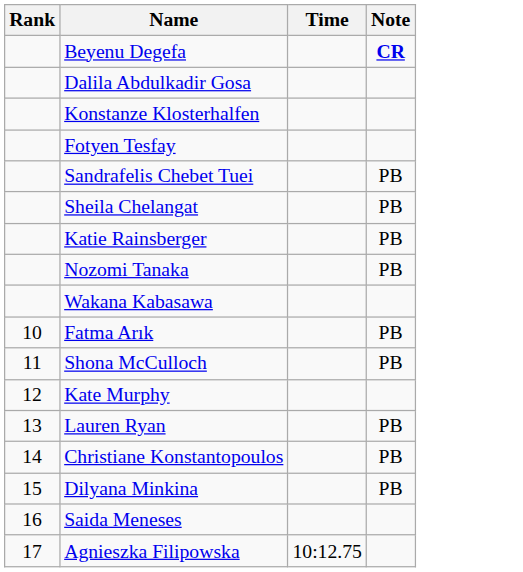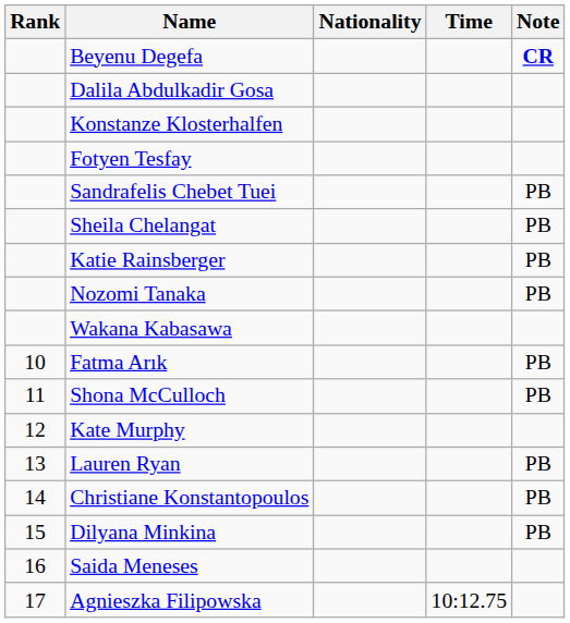+ column: Nationality
